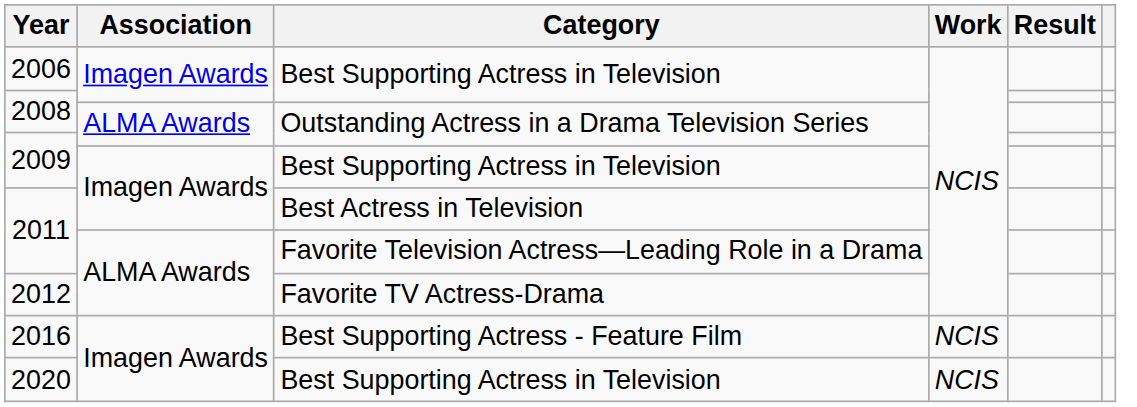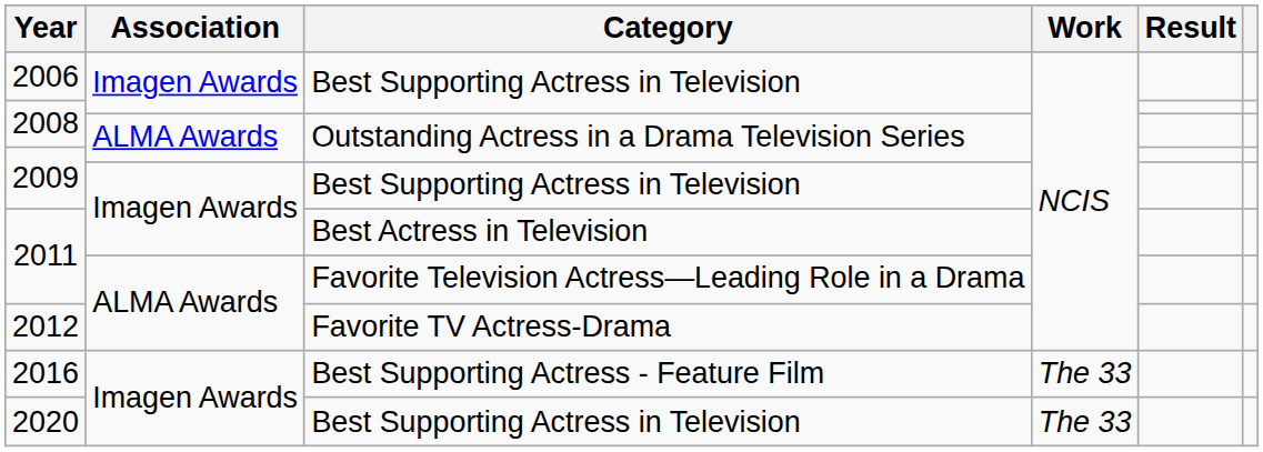2016 | Work: NCIS -> The 33
2020 | Work: NCIS -> The 33
